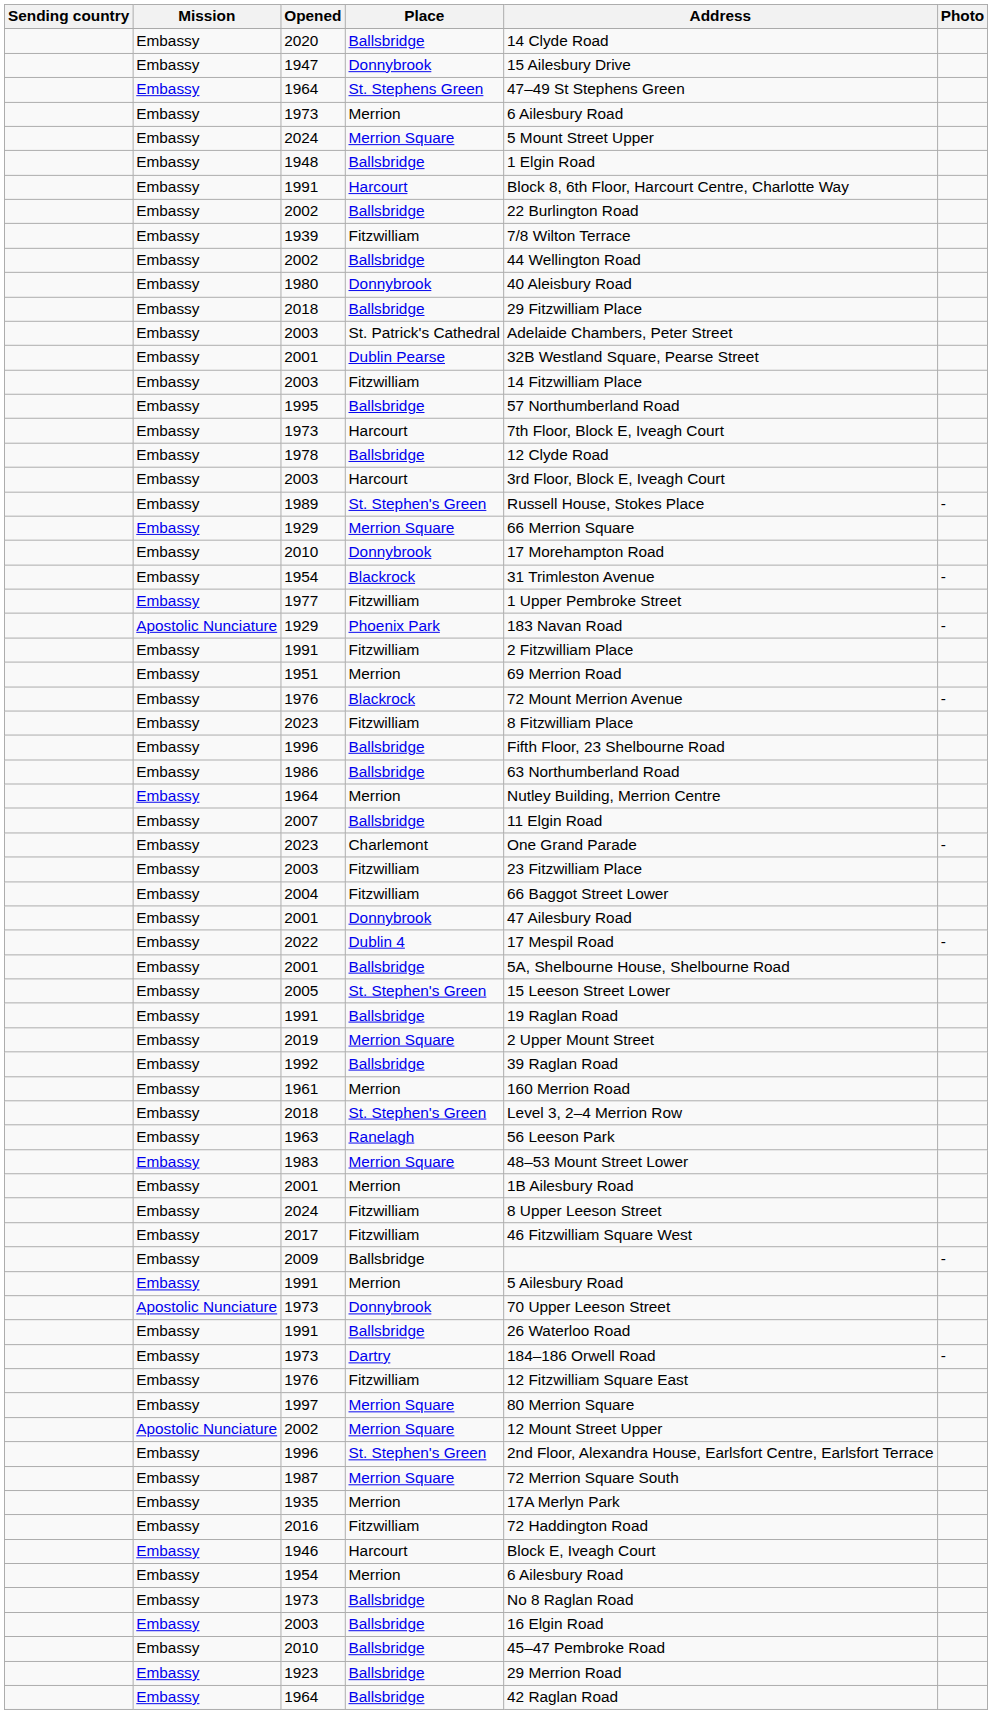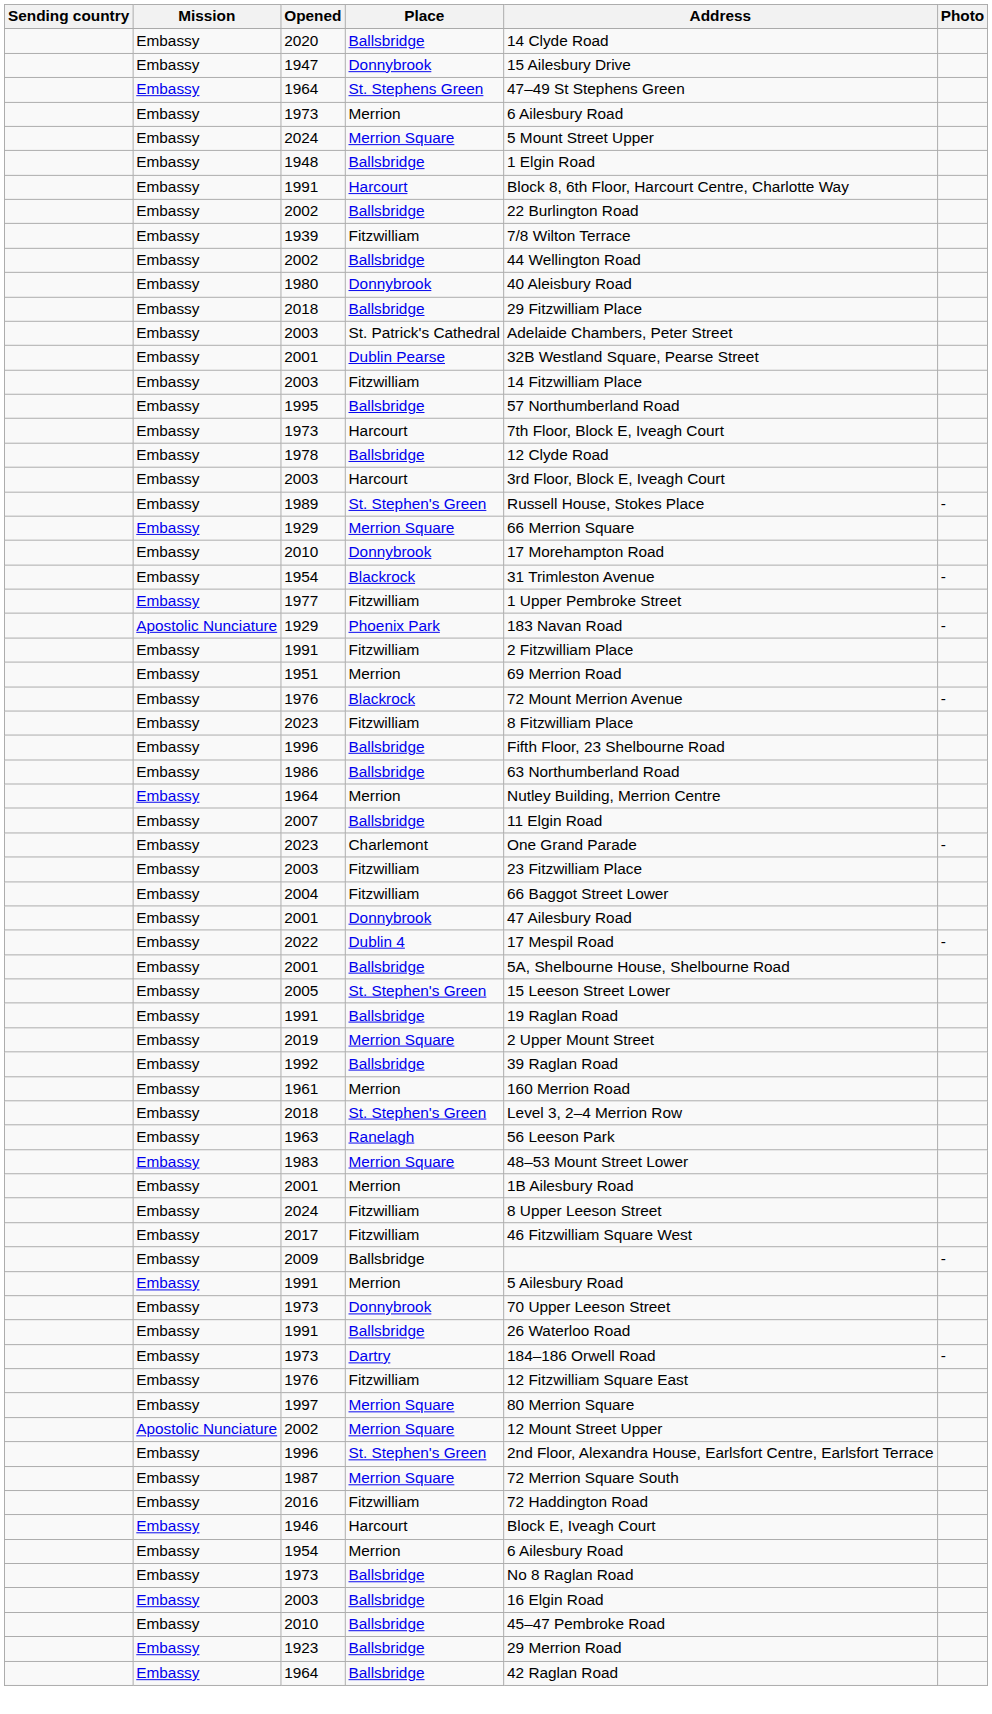1973 / Donnybrook | Mission: Apostolic Nunciature -> Embassy
- row: Embassy | 1935 | Merrion | 17A Merlyn Park
